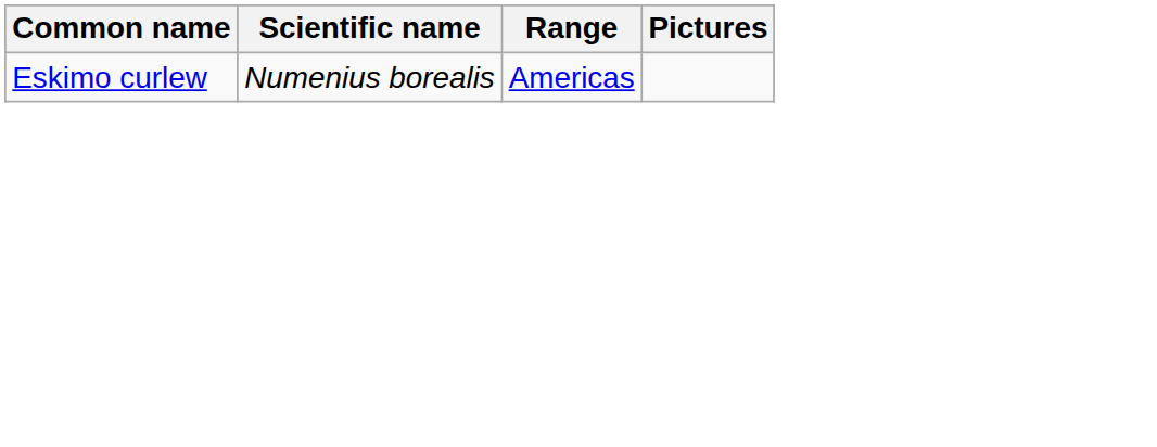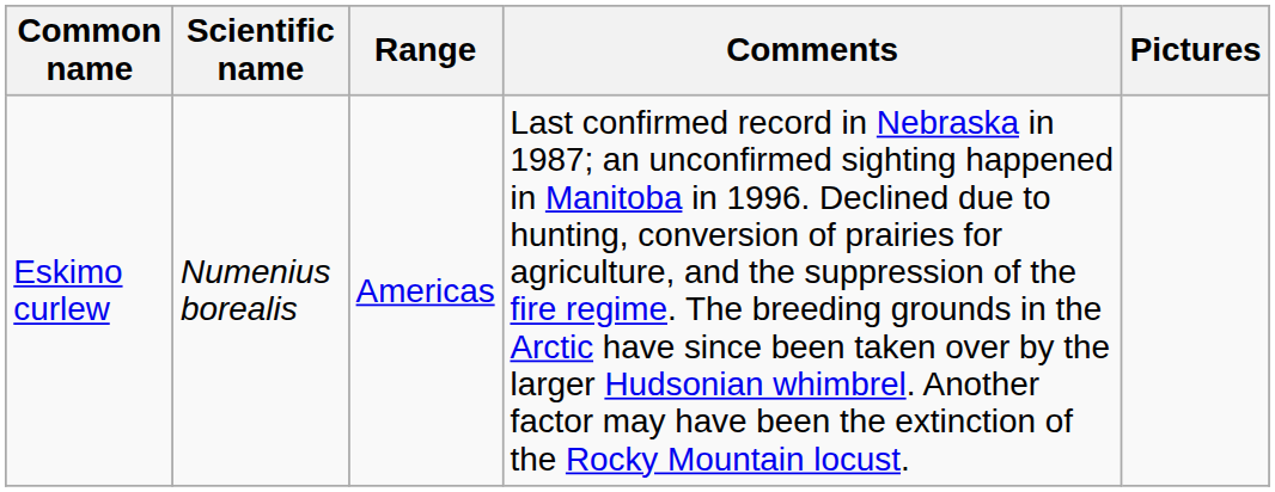+ column: Comments | Last confirmed record in Nebraska in 1987; an unconfirmed sighting happened in Manitoba in 1996. Declined due to hunting, conversion of prairies for agriculture, and the suppression of the fire regime. The breeding grounds in the Arctic have since been taken over by the larger Hudsonian whimbrel. Another factor may have been the extinction of the Rocky Mountain locust.
